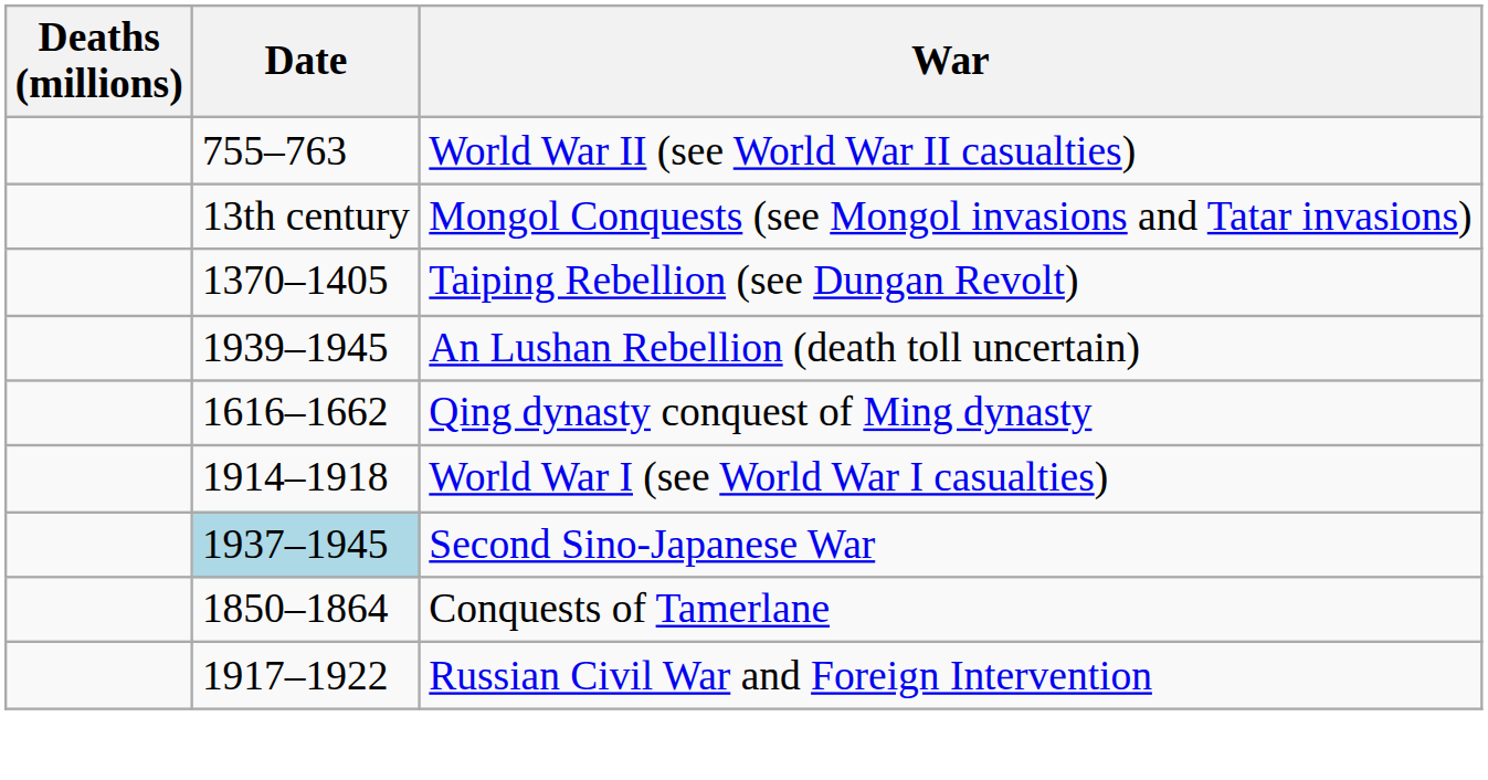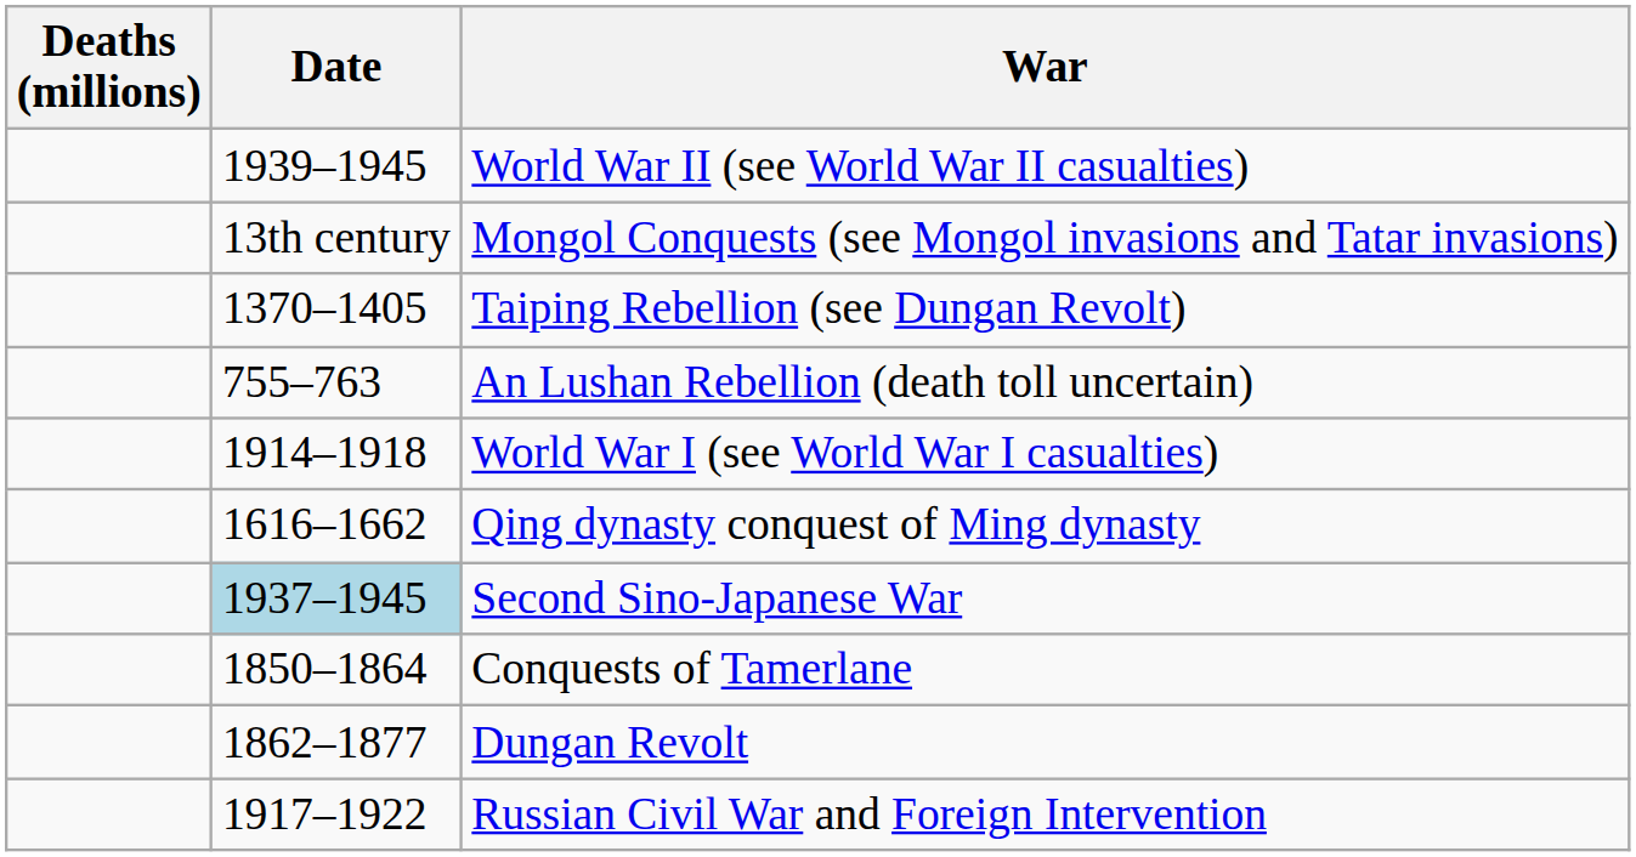World War II (see World War II casualties) | Date: 755–763 -> 1939–1945
An Lushan Rebellion (death toll uncertain) | Date: 1939–1945 -> 755–763
rows swapped: Qing dynasty conquest of Ming dynasty <-> World War I (see World War I casualties)
+ row: 1862–1877 | Dungan Revolt
